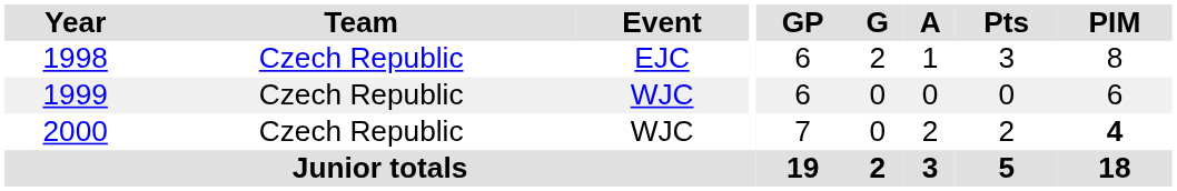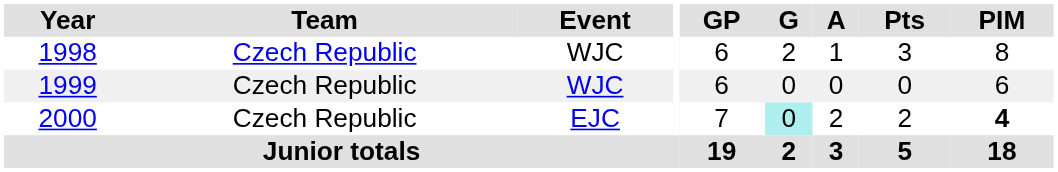1998 | Event: EJC -> WJC
2000 | Event: WJC -> EJC
2000 | G: no background -> paleturquoise background
